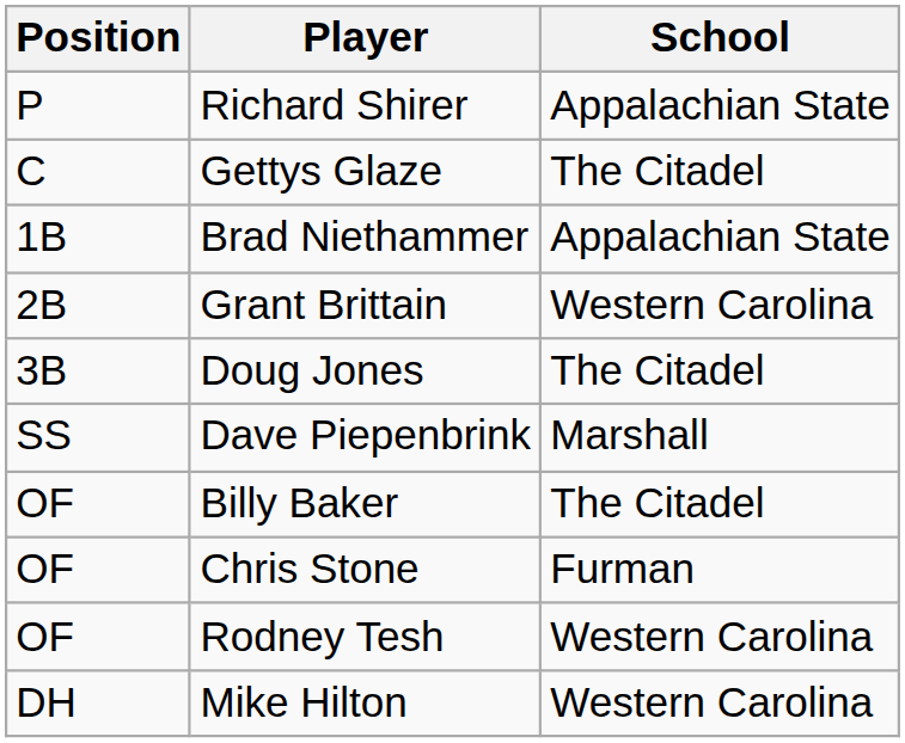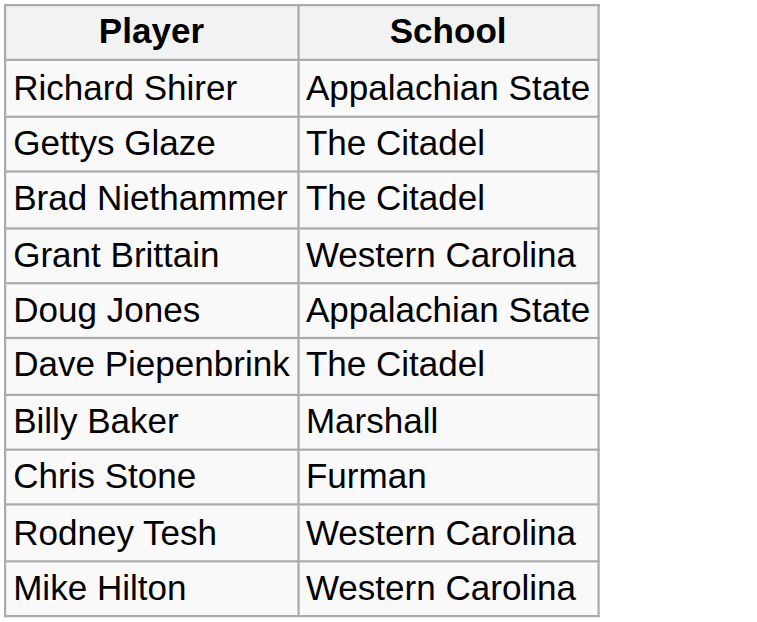- column: Position | P | C | 1B | 2B | 3B | SS | OF | OF | OF | DH
Brad Niethammer | School: Appalachian State -> The Citadel
Doug Jones | School: The Citadel -> Appalachian State
Dave Piepenbrink | School: Marshall -> The Citadel
Billy Baker | School: The Citadel -> Marshall
